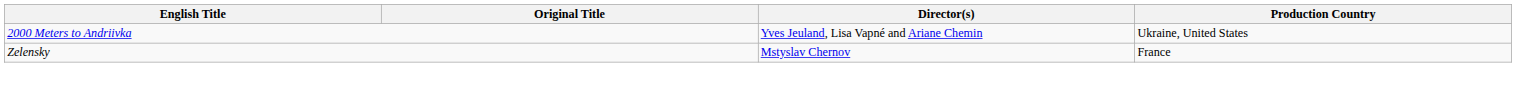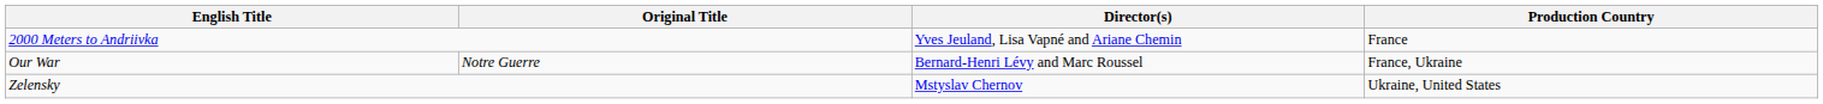2000 Meters to Andriivka | Production Country: Ukraine, United States -> France
+ row: Our War | Notre Guerre | Bernard-Henri Lévy and Marc Roussel | France, Ukraine
Zelensky | Production Country: France -> Ukraine, United States
